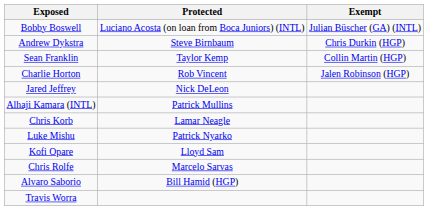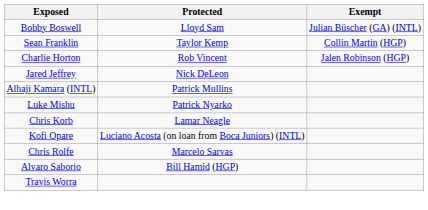Bobby Boswell | Protected: Luciano Acosta (on loan from Boca Juniors) (INTL) -> Lloyd Sam
- row: Andrew Dykstra | Steve Birnbaum | Chris Durkin (HGP)
rows swapped: Chris Korb <-> Luke Mishu
Kofi Opare | Protected: Lloyd Sam -> Luciano Acosta (on loan from Boca Juniors) (INTL)
